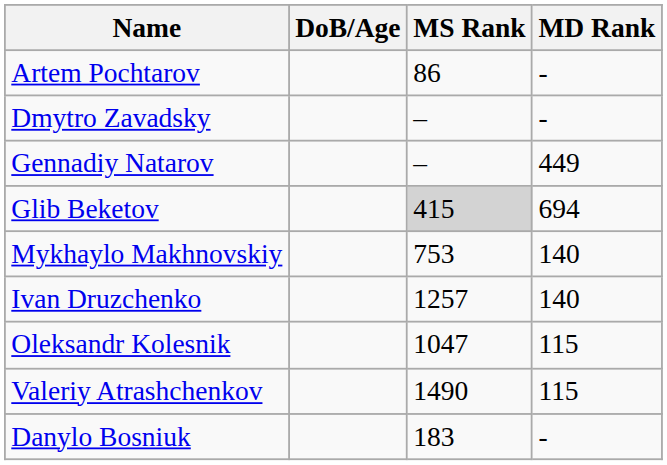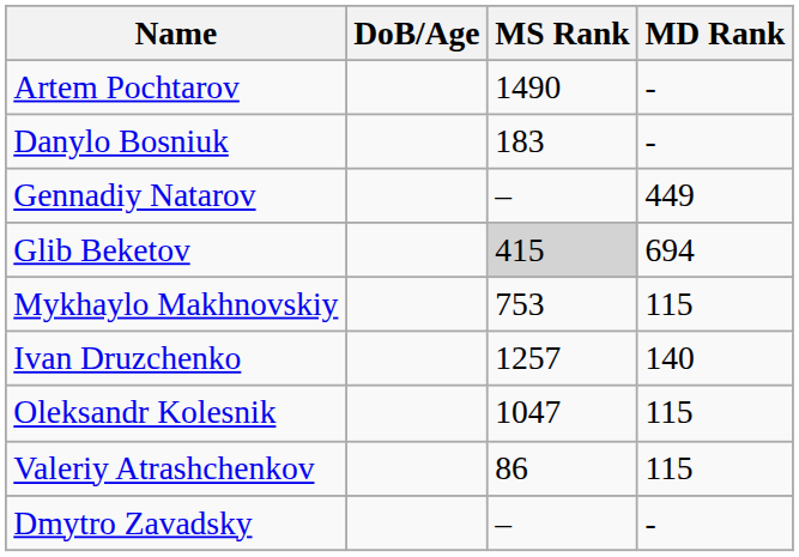Artem Pochtarov | MS Rank: 86 -> 1490
rows swapped: Danylo Bosniuk <-> Dmytro Zavadsky
Mykhaylo Makhnovskiy | MD Rank: 140 -> 115
Valeriy Atrashchenkov | MS Rank: 1490 -> 86
